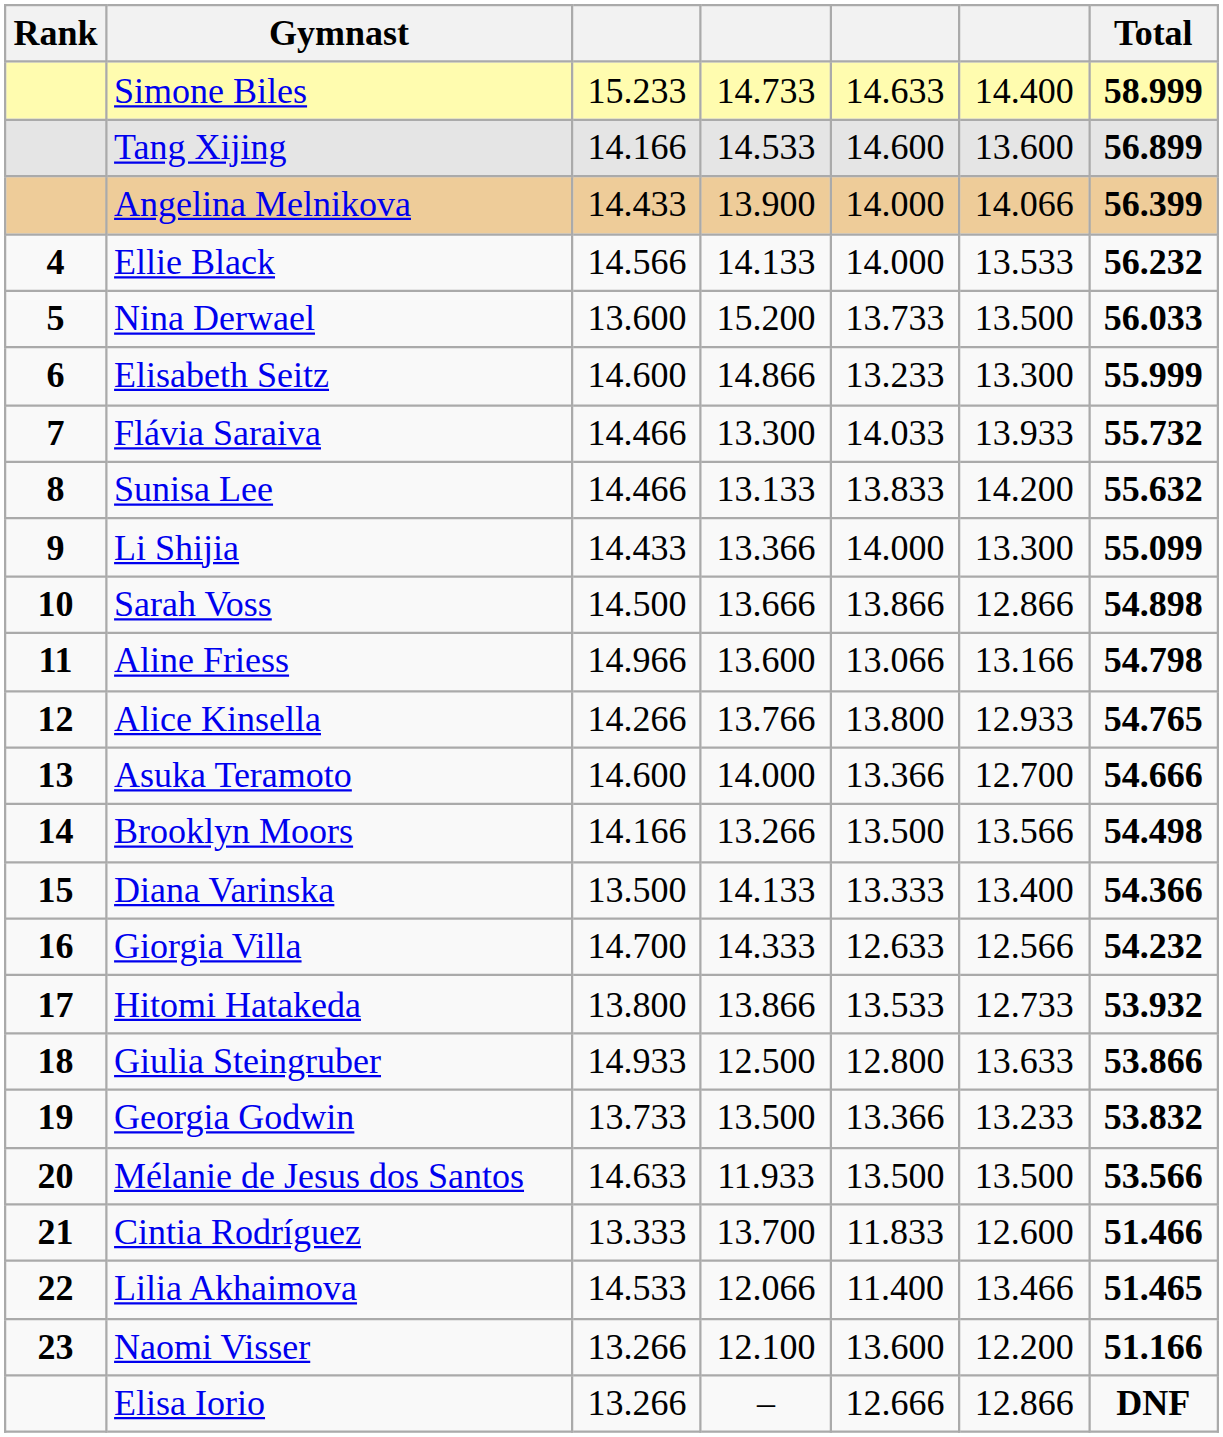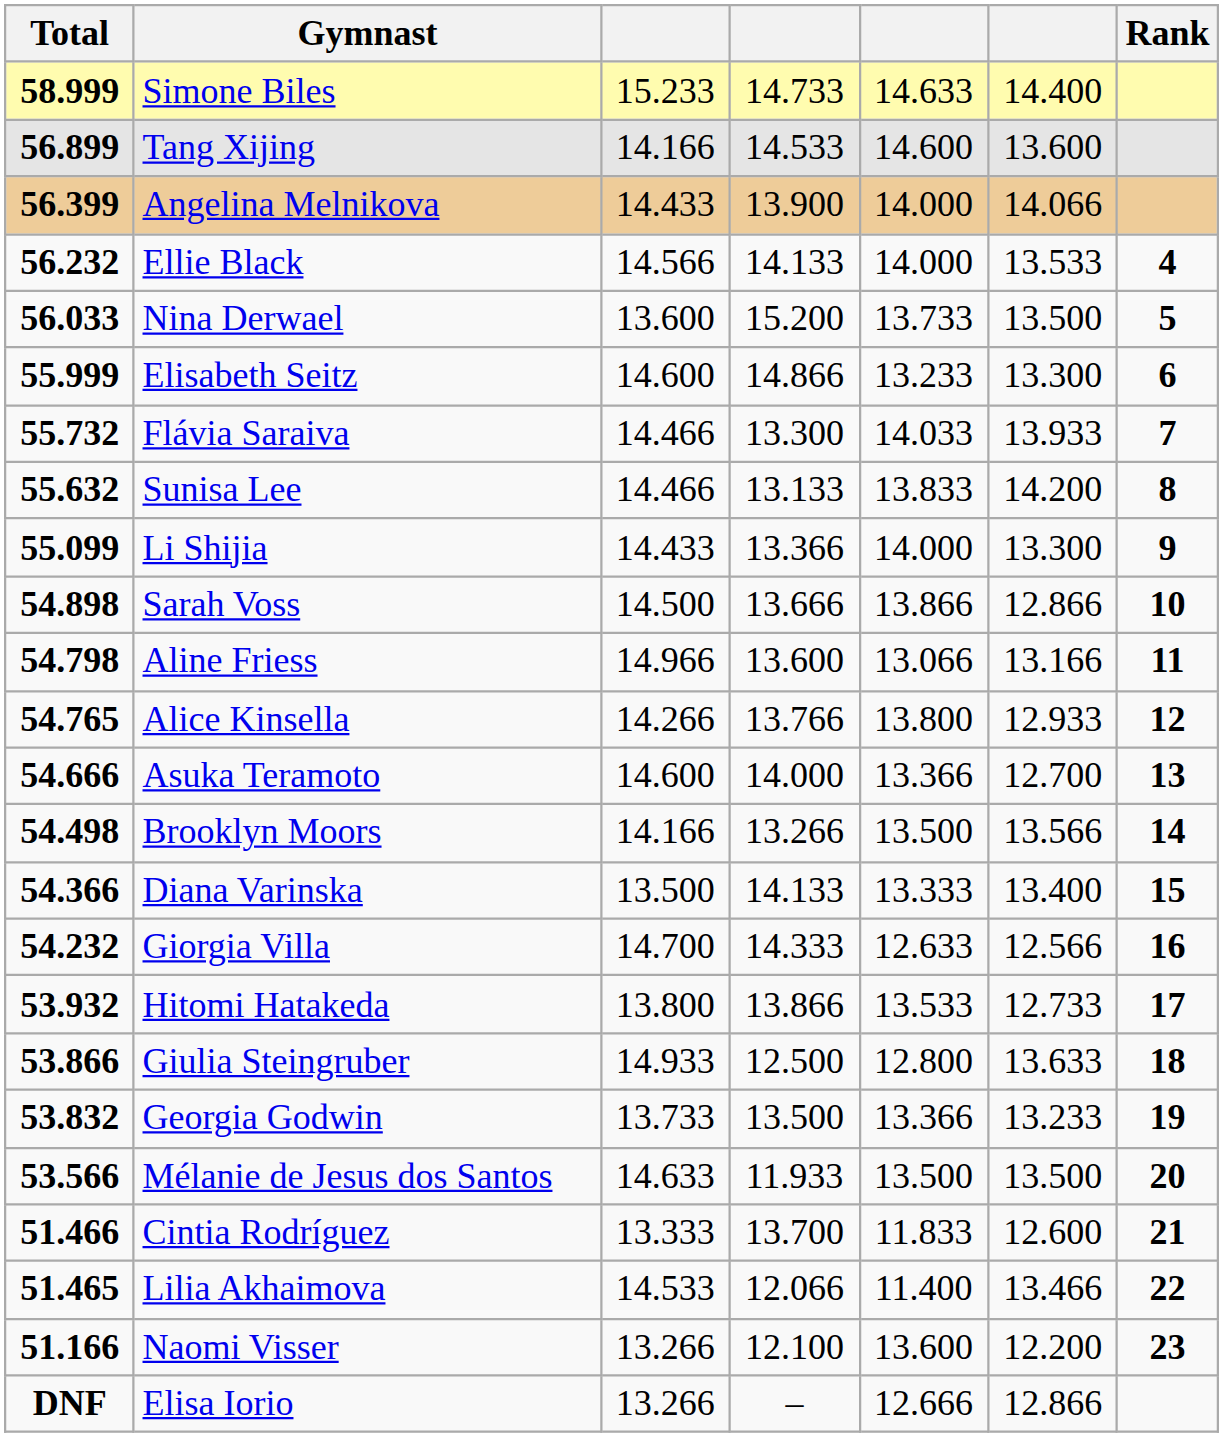columns swapped: Rank <-> Total
